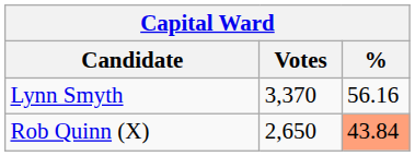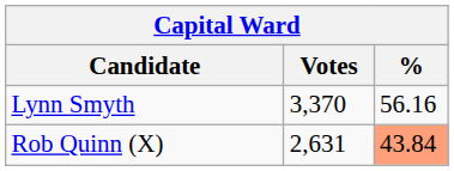Rob Quinn (X) | Votes: 2,650 -> 2,631
